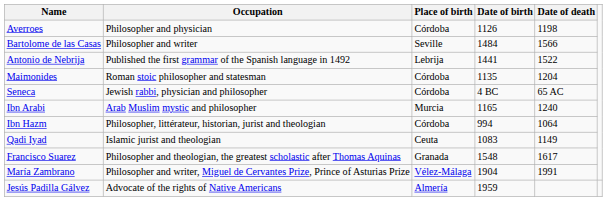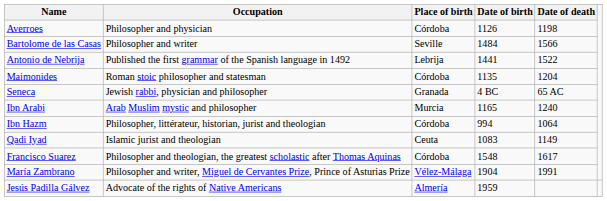Seneca | Place of birth: Córdoba -> Granada
Francisco Suarez | Place of birth: Granada -> Córdoba
